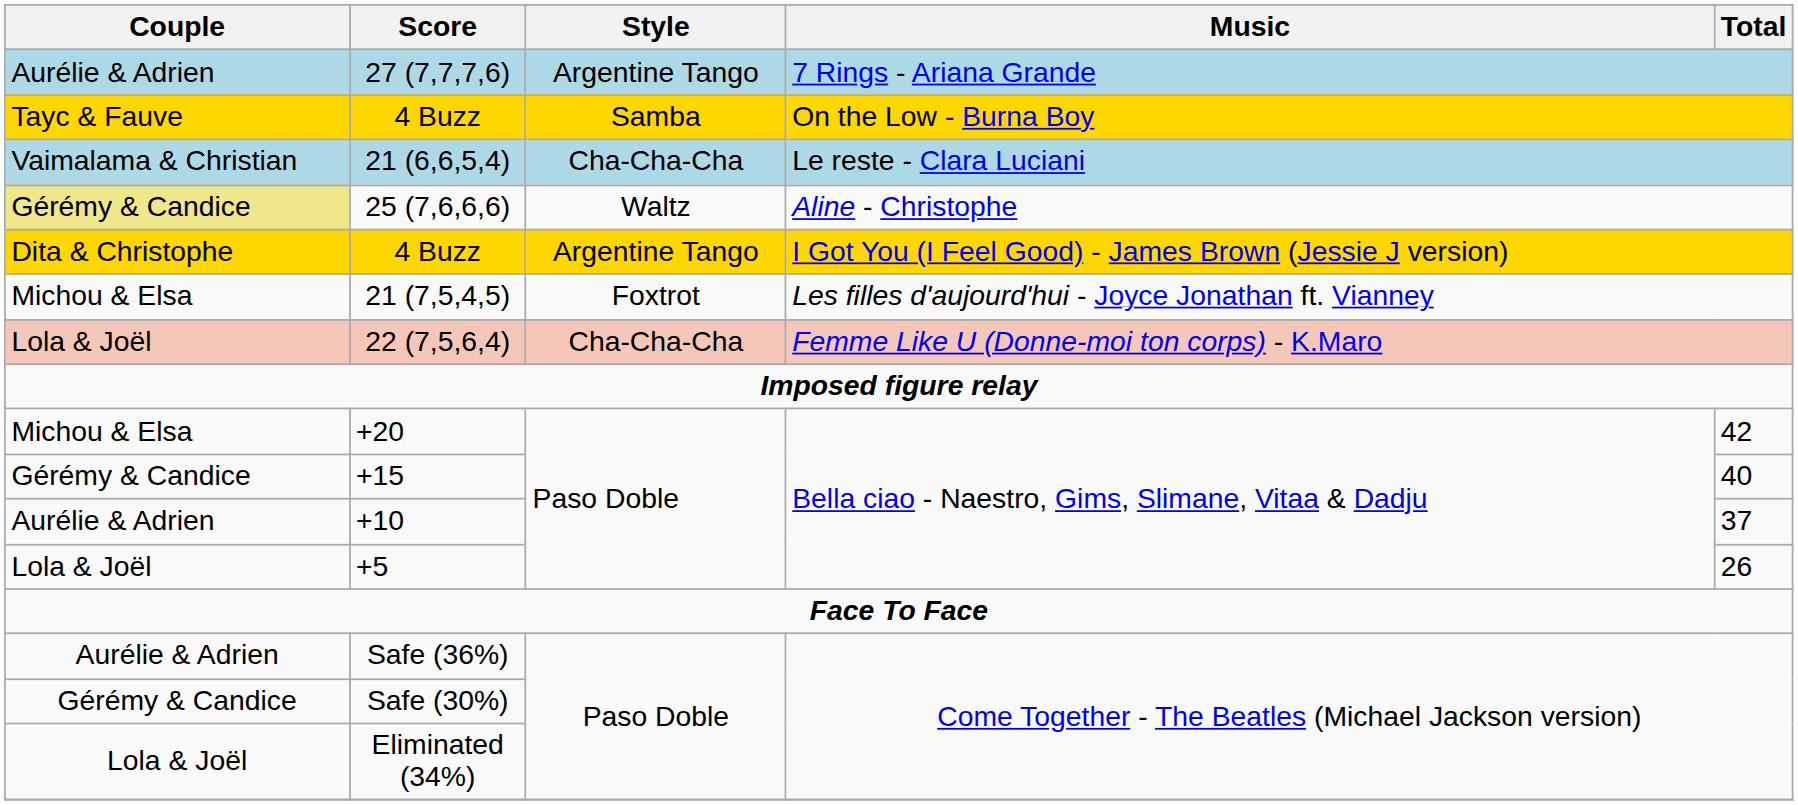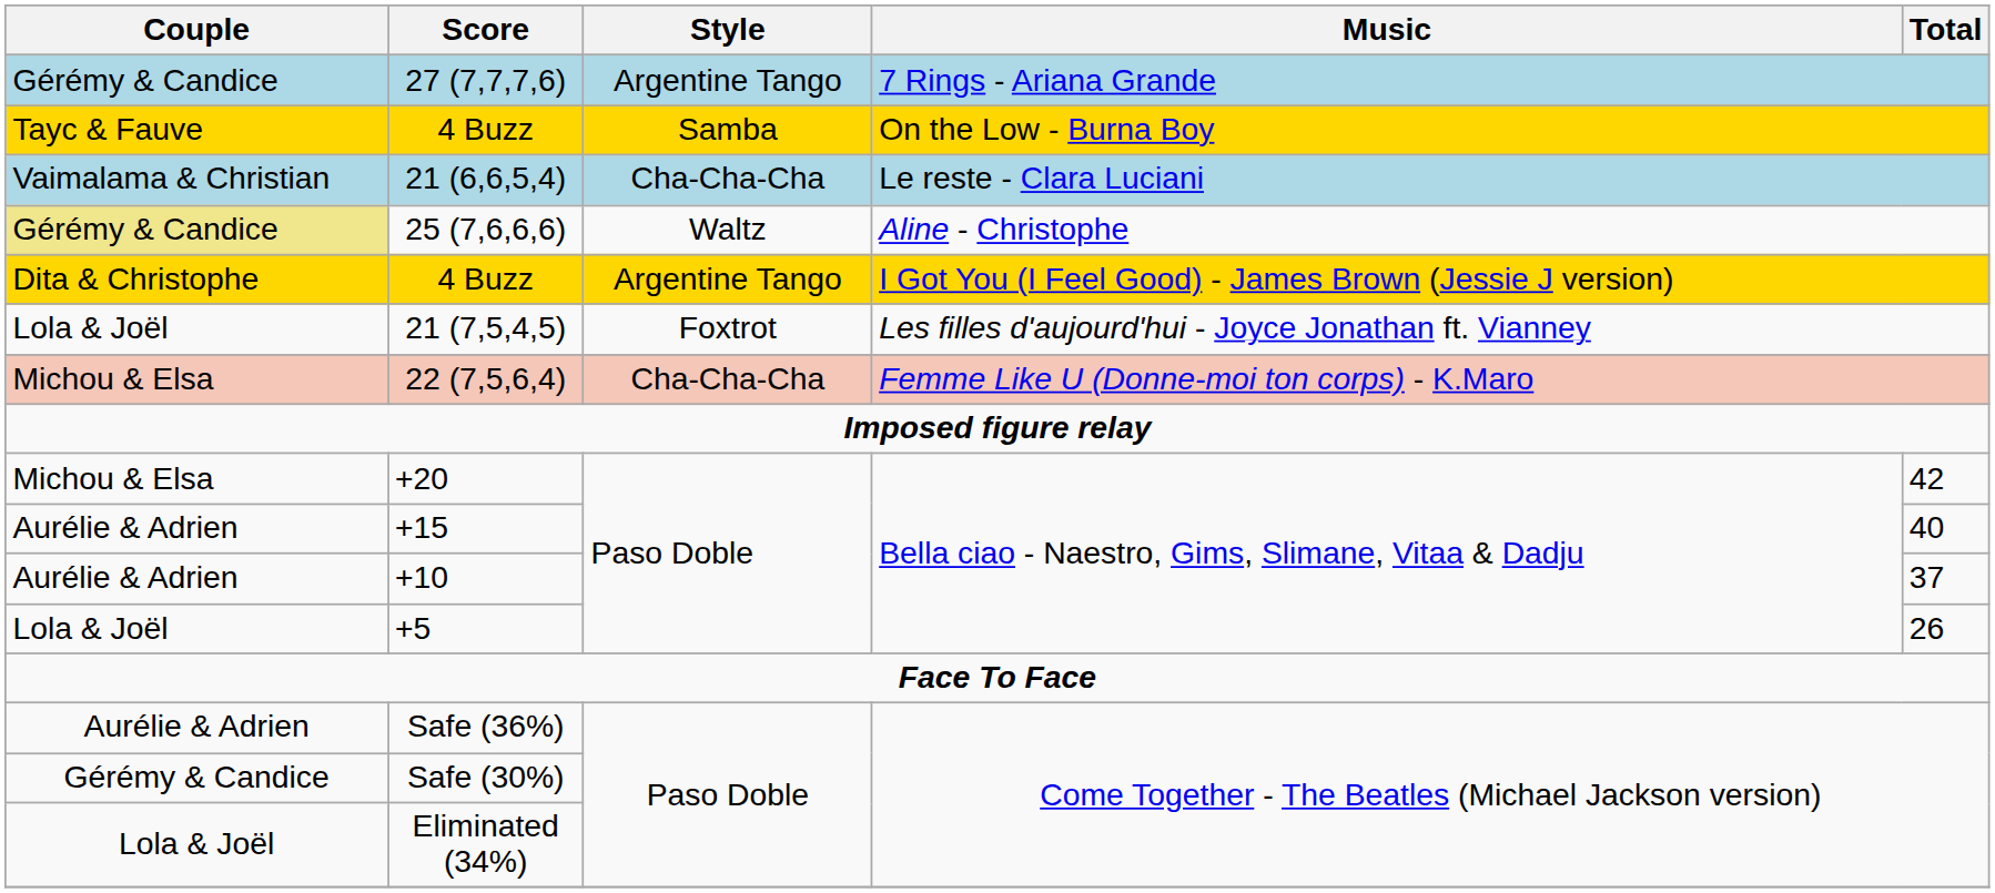27 (7,7,7,6) | Couple: Aurélie & Adrien -> Gérémy & Candice
21 (7,5,4,5) | Couple: Michou & Elsa -> Lola & Joël
22 (7,5,6,4) | Couple: Lola & Joël -> Michou & Elsa
+15 | Couple: Gérémy & Candice -> Aurélie & Adrien
